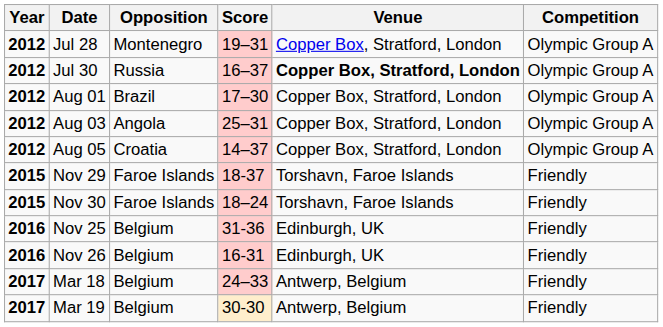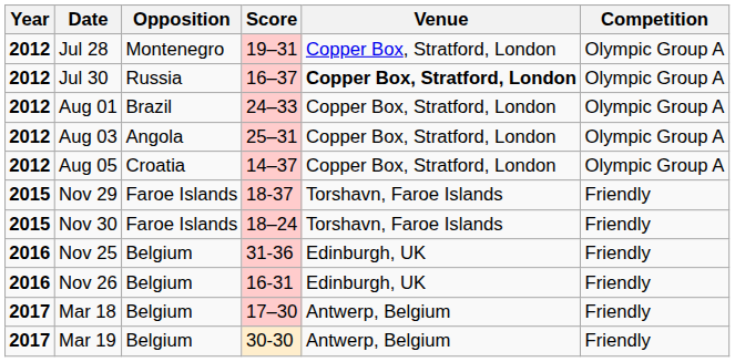Aug 01 | Score: 17–30 -> 24–33
Mar 18 | Score: 24–33 -> 17–30
